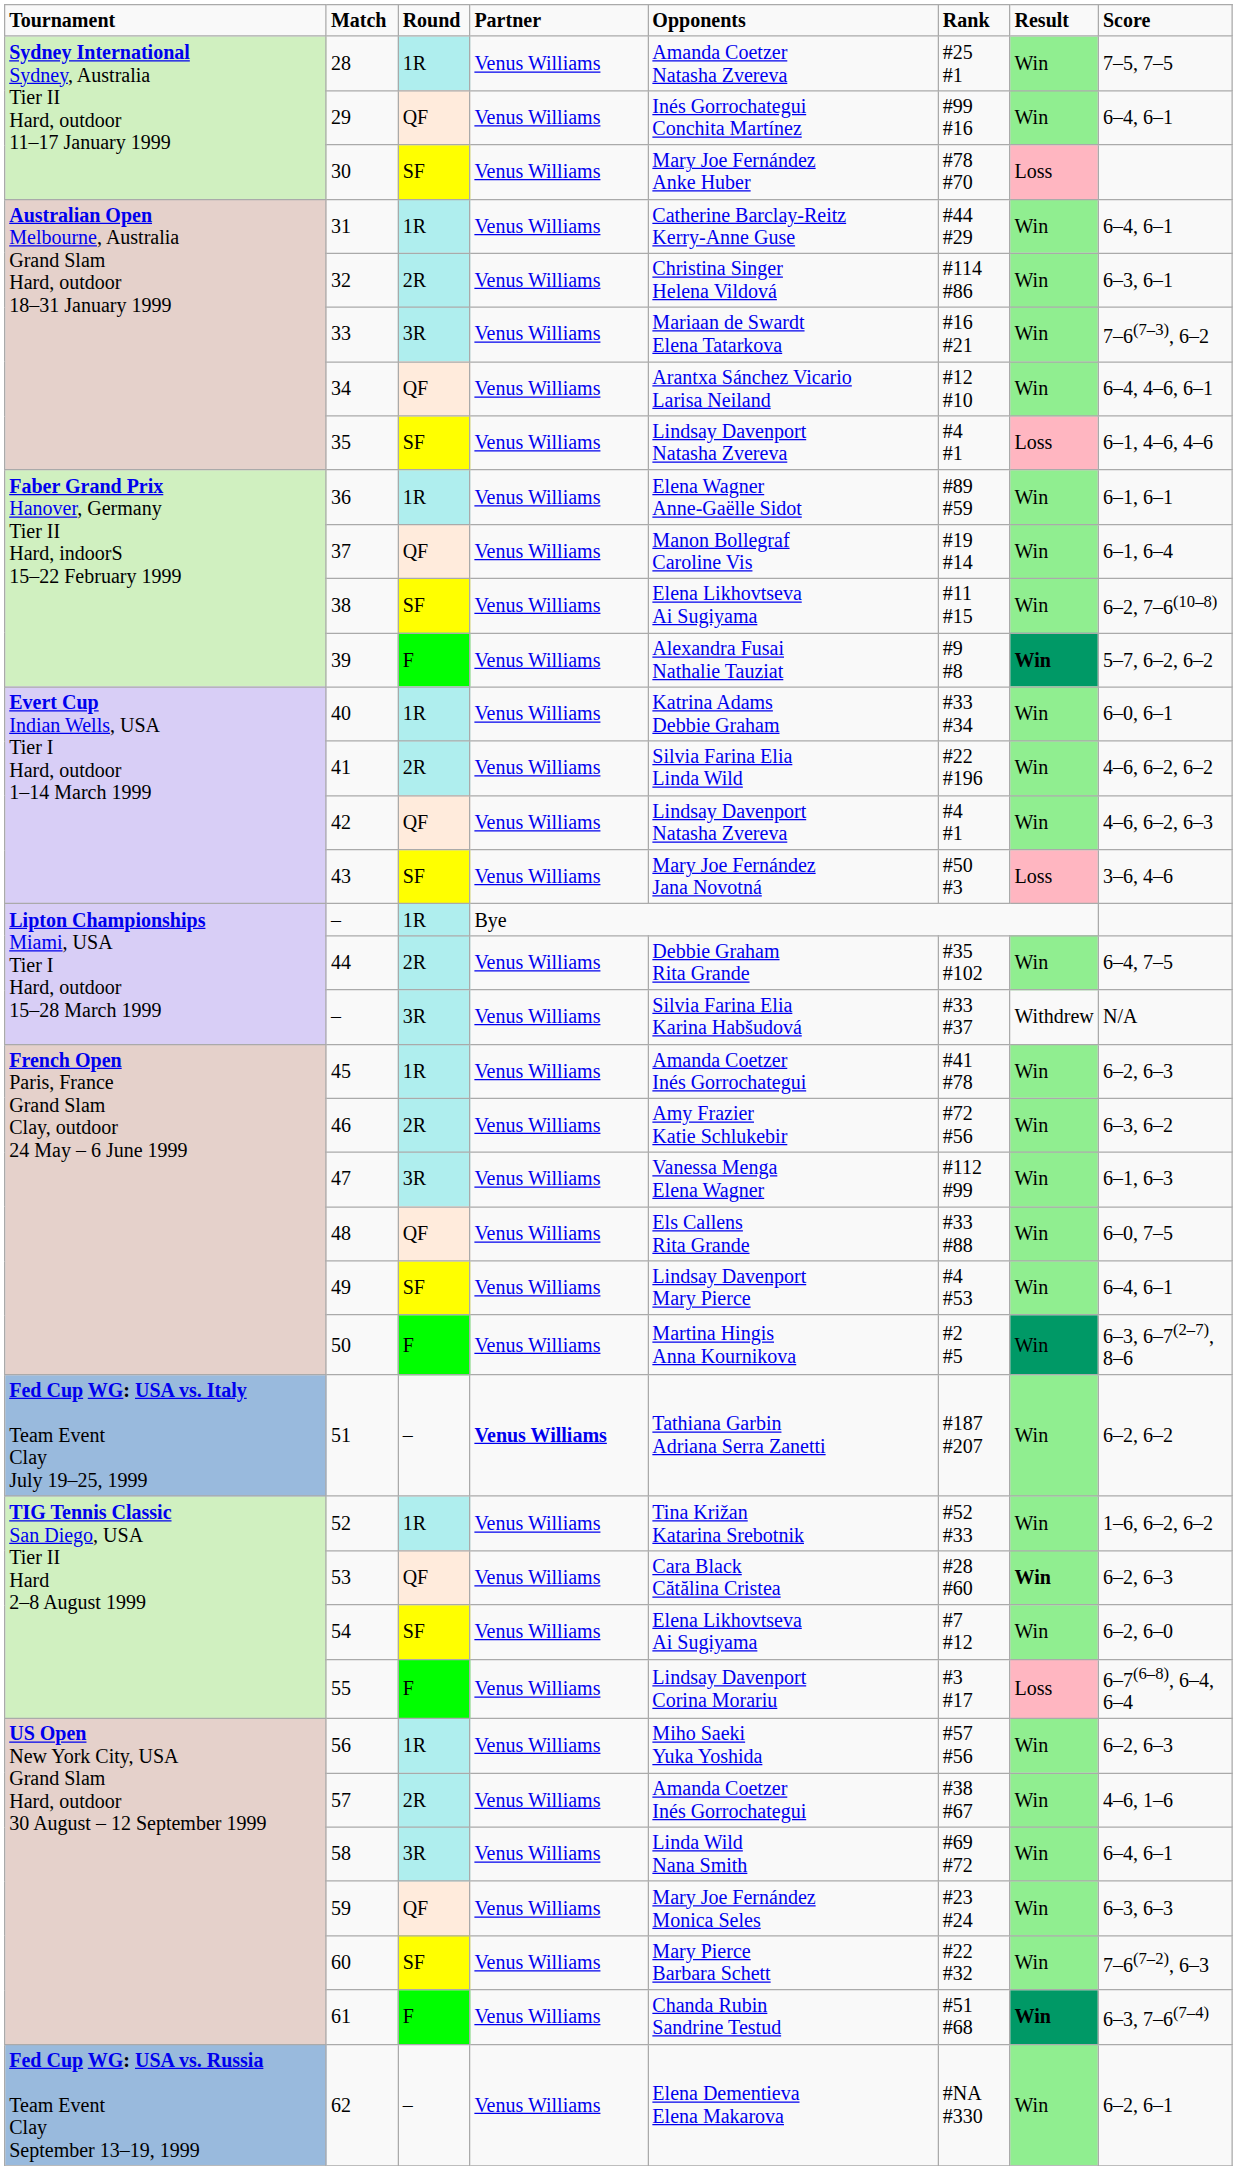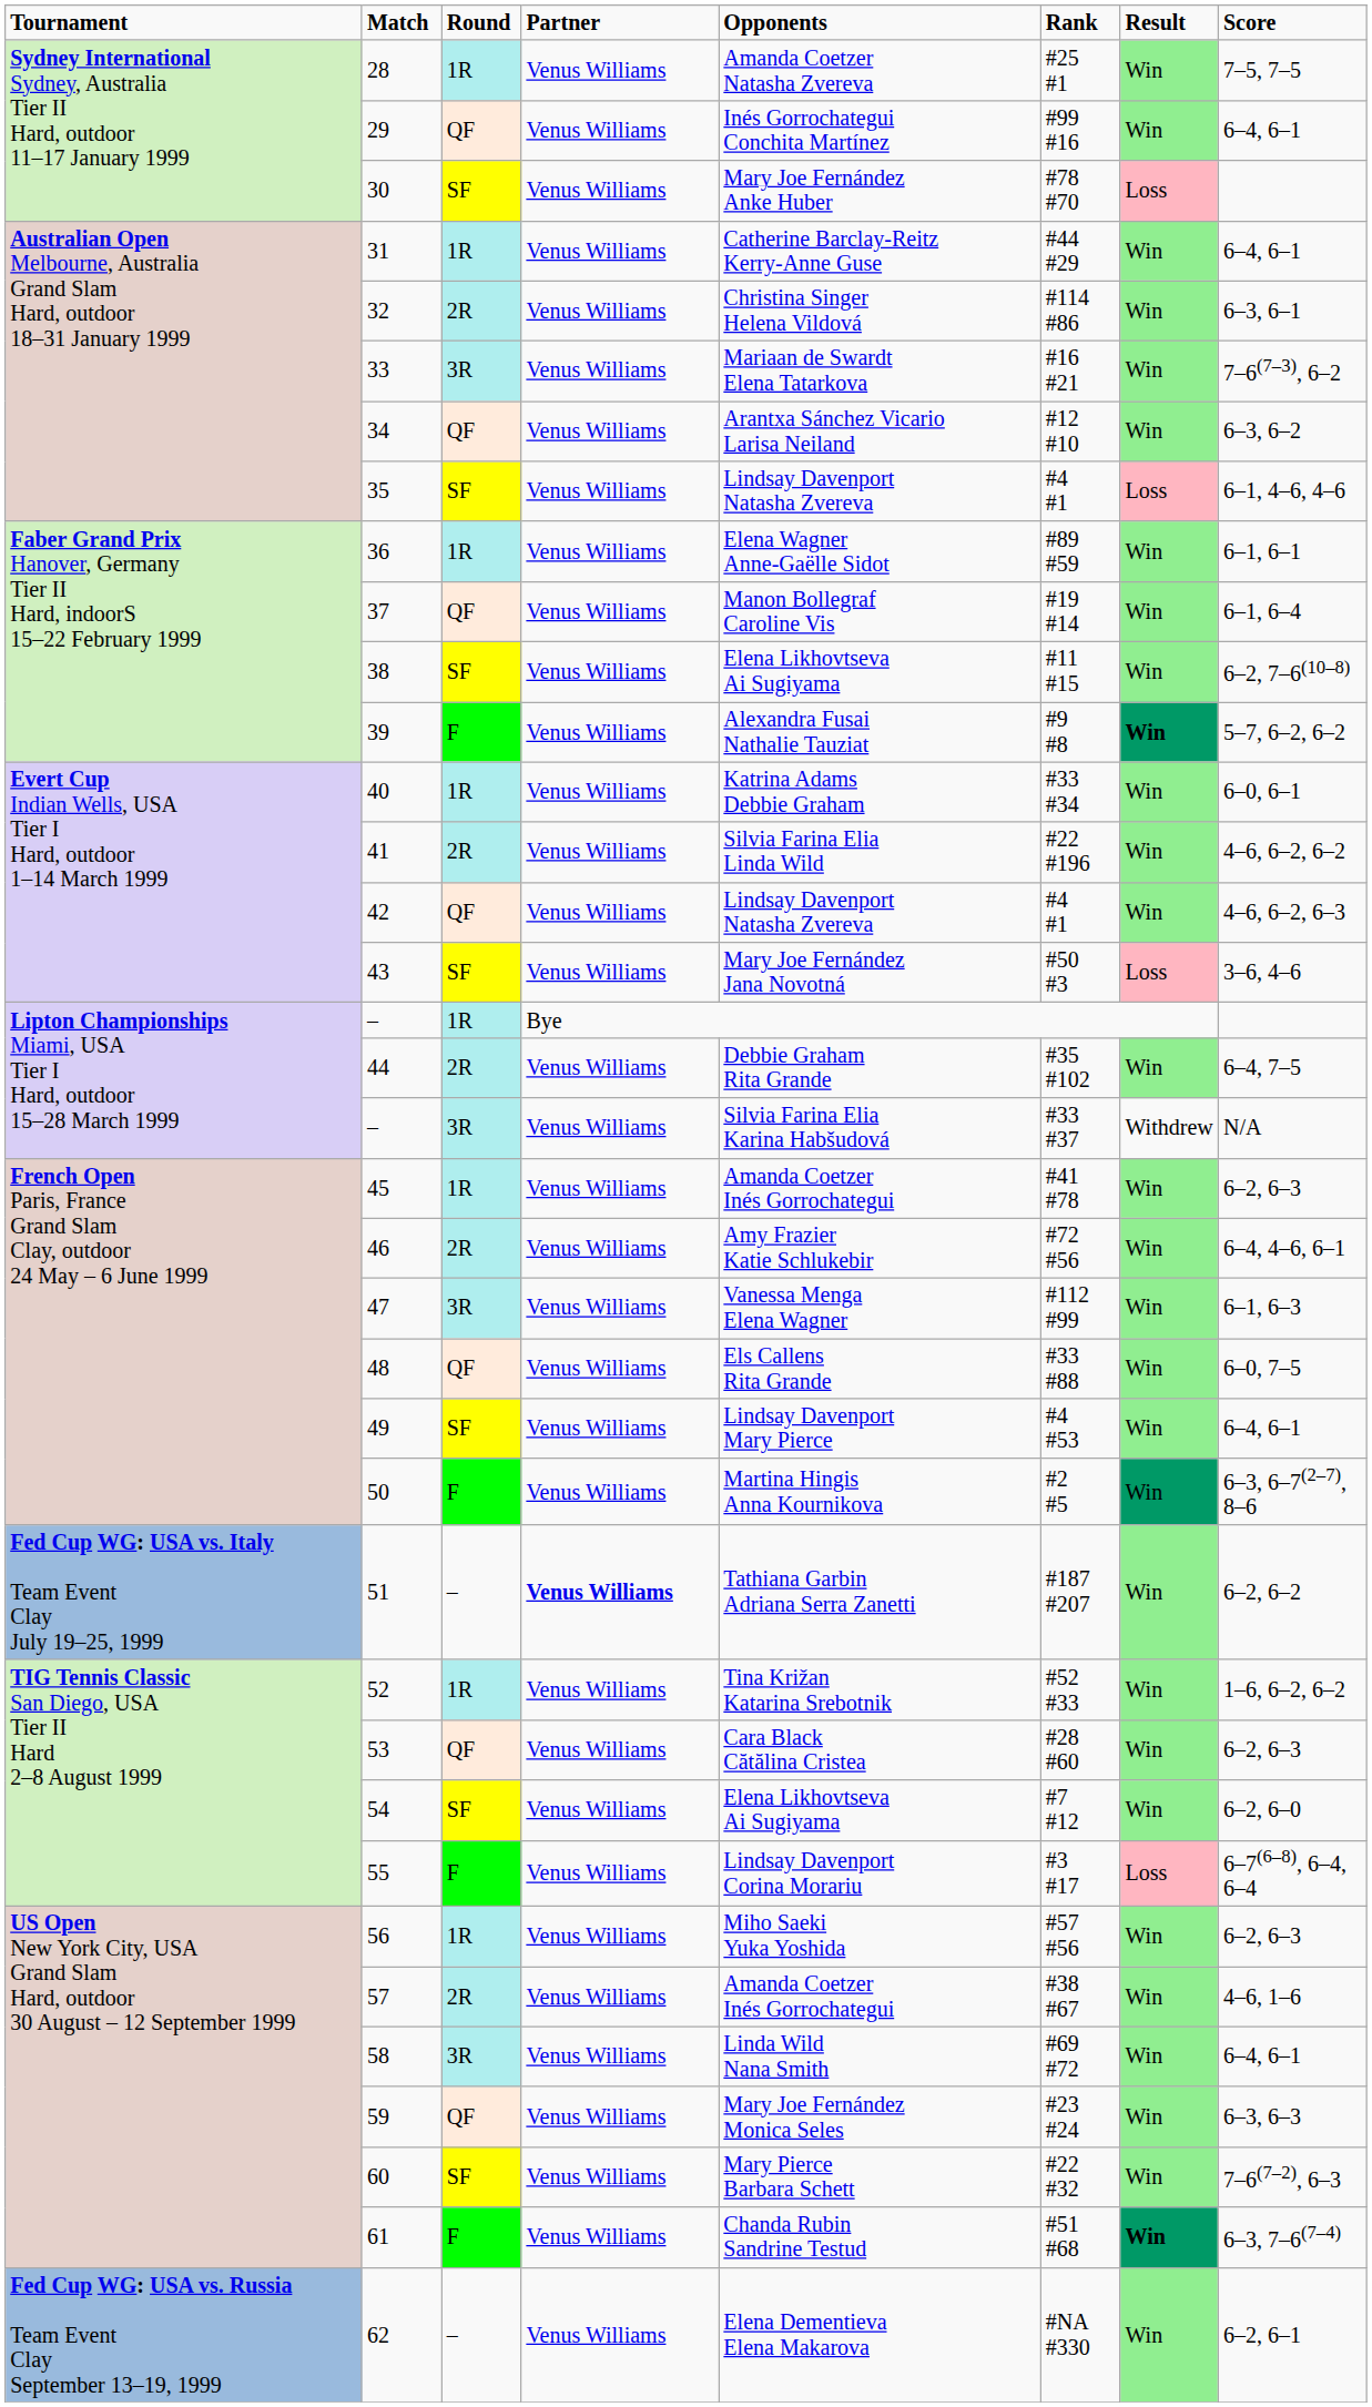34 | column 8: 6–4, 4–6, 6–1 -> 6–3, 6–2
46 | column 8: 6–3, 6–2 -> 6–4, 4–6, 6–1
53 | column 7: bold -> normal
